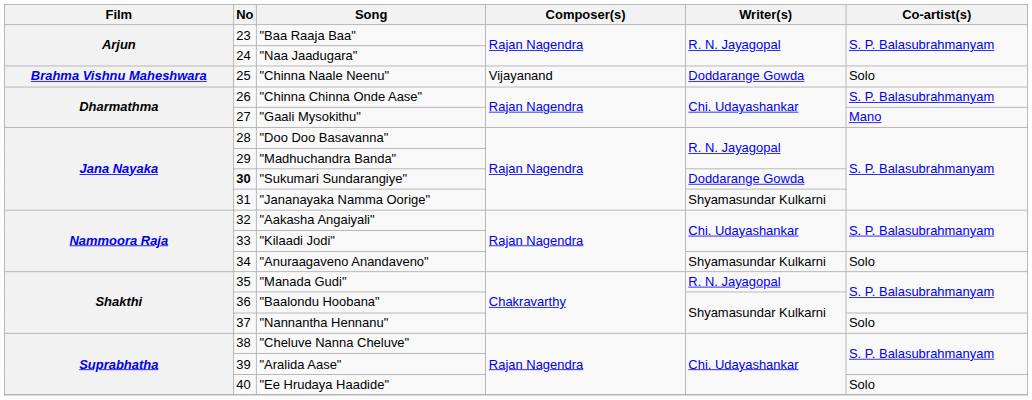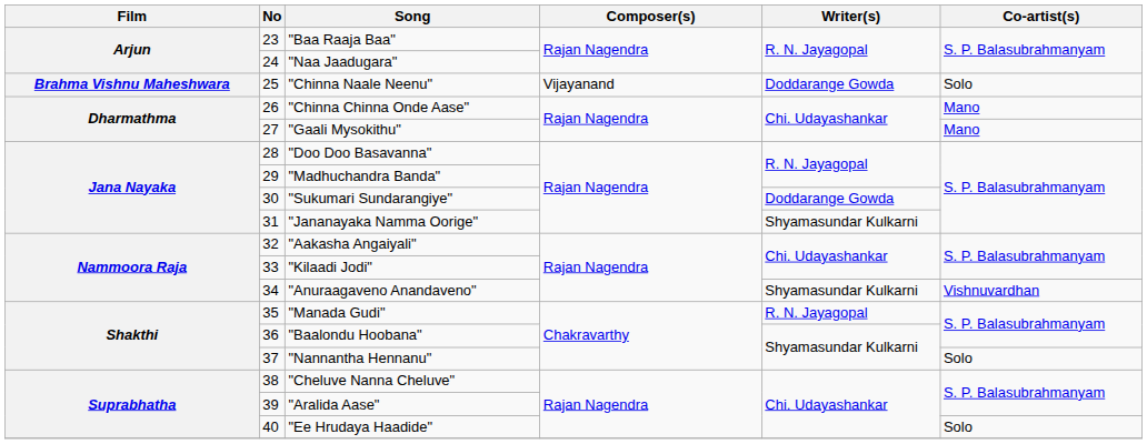"Chinna Chinna Onde Aase" | Co-artist(s): S. P. Balasubrahmanyam -> Mano
"Sukumari Sundarangiye" | No: bold -> normal
"Anuraagaveno Anandaveno" | Co-artist(s): Solo -> Vishnuvardhan
